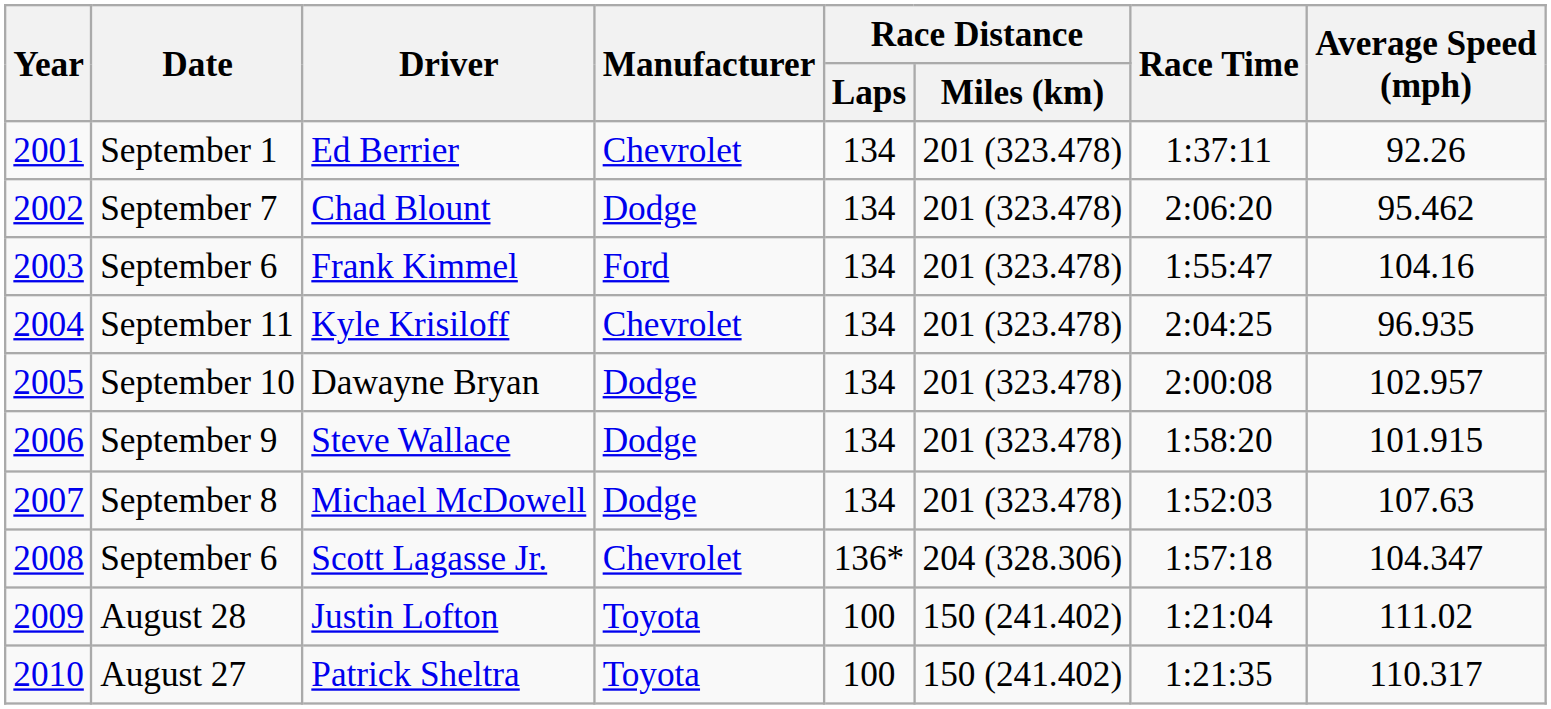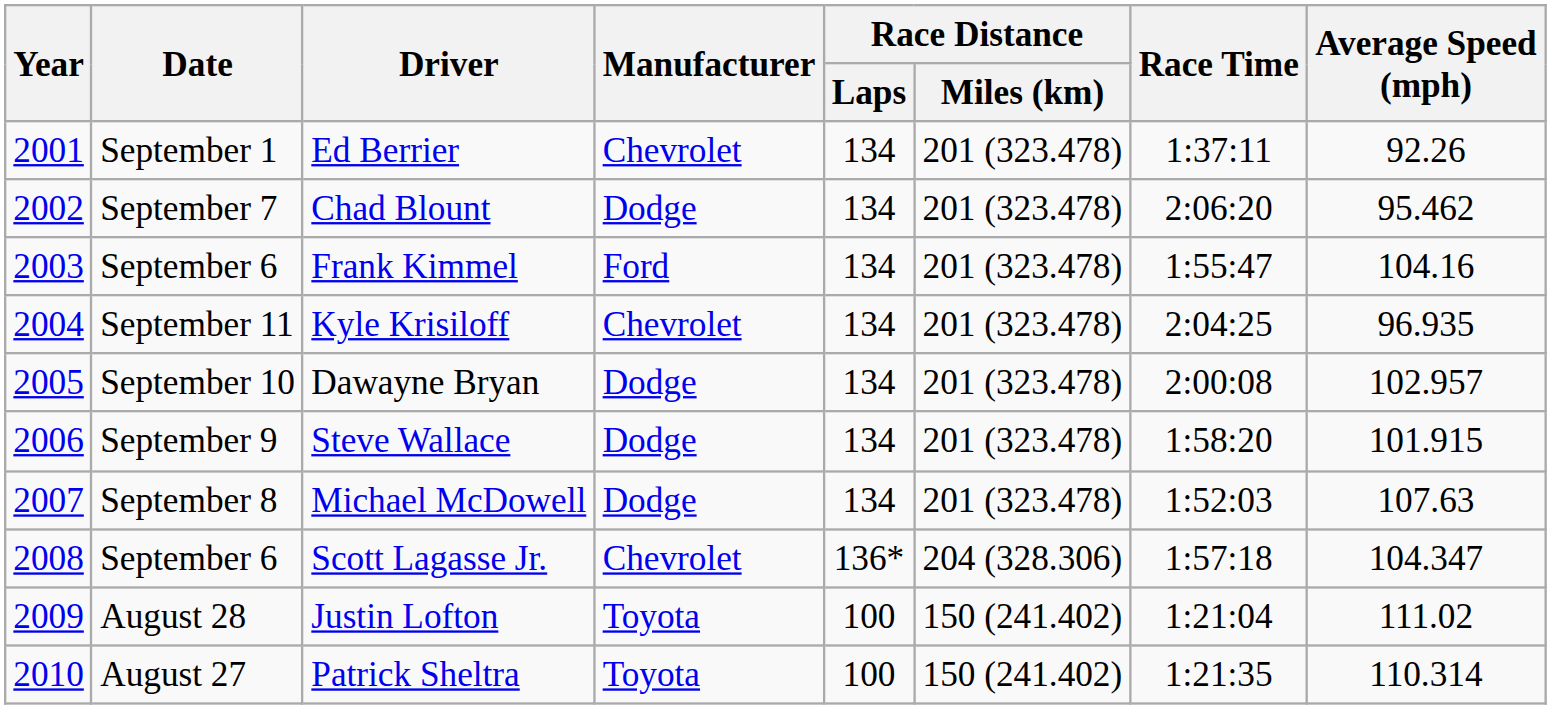Patrick Sheltra | Average Speed (mph): 110.317 -> 110.314
